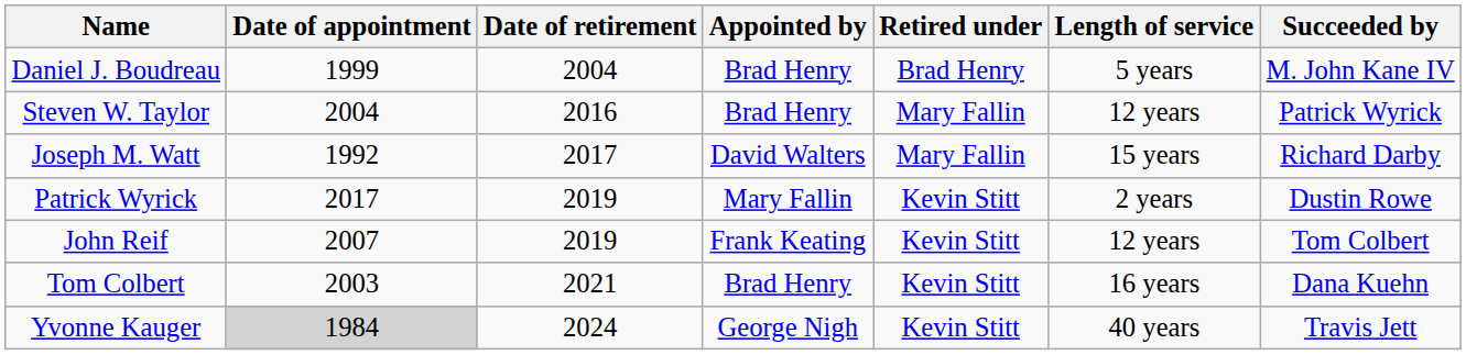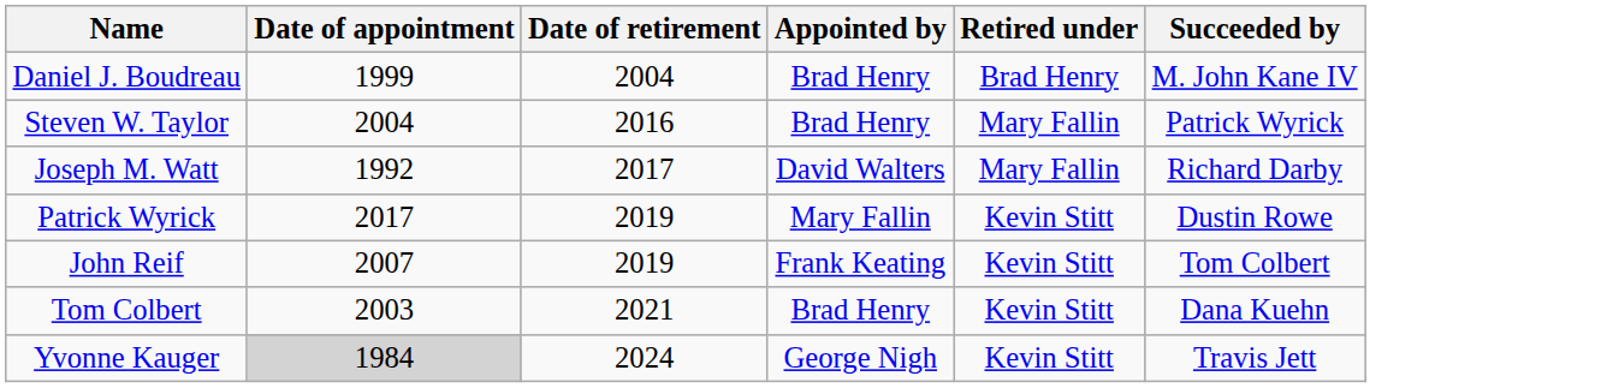- column: Length of service | 5 years | 12 years | 15 years | 2 years | 12 years | 16 years | 40 years
